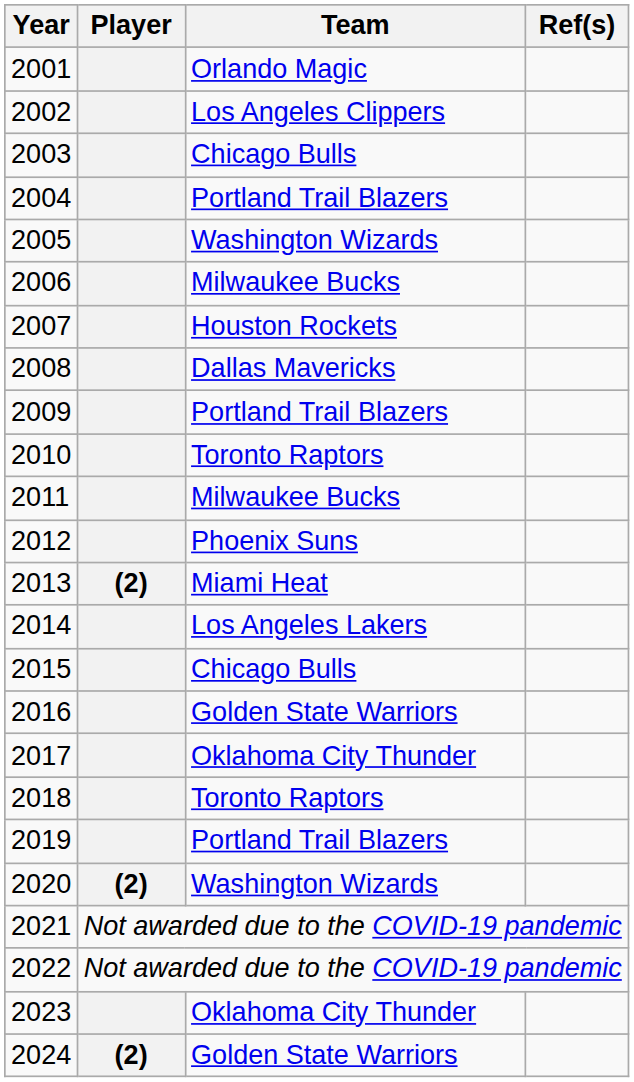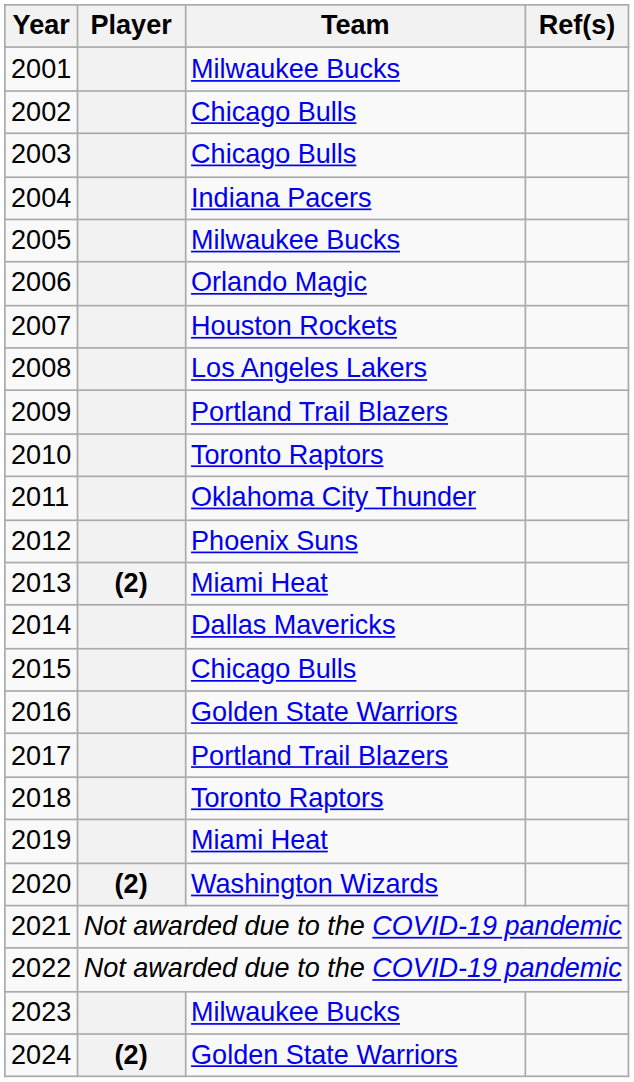2001 | Team: Orlando Magic -> Milwaukee Bucks
2002 | Team: Los Angeles Clippers -> Chicago Bulls
2004 | Team: Portland Trail Blazers -> Indiana Pacers
2005 | Team: Washington Wizards -> Milwaukee Bucks
2006 | Team: Milwaukee Bucks -> Orlando Magic
2008 | Team: Dallas Mavericks -> Los Angeles Lakers
2011 | Team: Milwaukee Bucks -> Oklahoma City Thunder
2014 | Team: Los Angeles Lakers -> Dallas Mavericks
2017 | Team: Oklahoma City Thunder -> Portland Trail Blazers
2019 | Team: Portland Trail Blazers -> Miami Heat
2023 | Team: Oklahoma City Thunder -> Milwaukee Bucks
